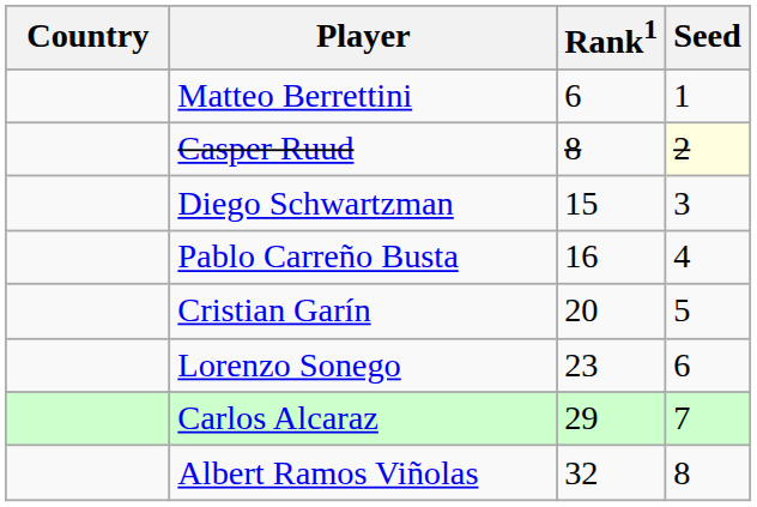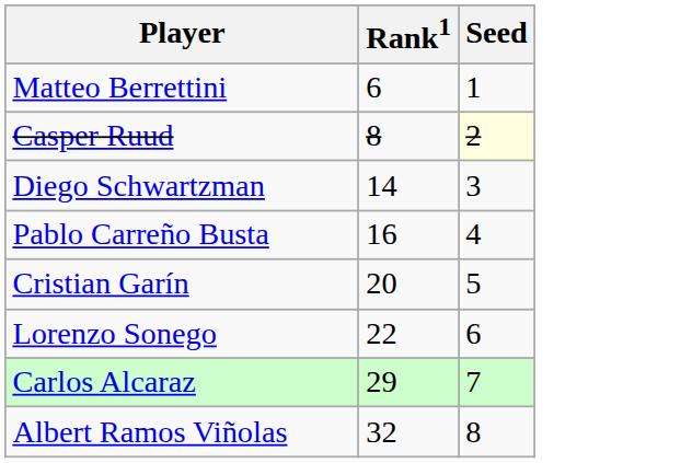- column: Country
Diego Schwartzman | Rank1: 15 -> 14
Lorenzo Sonego | Rank1: 23 -> 22
